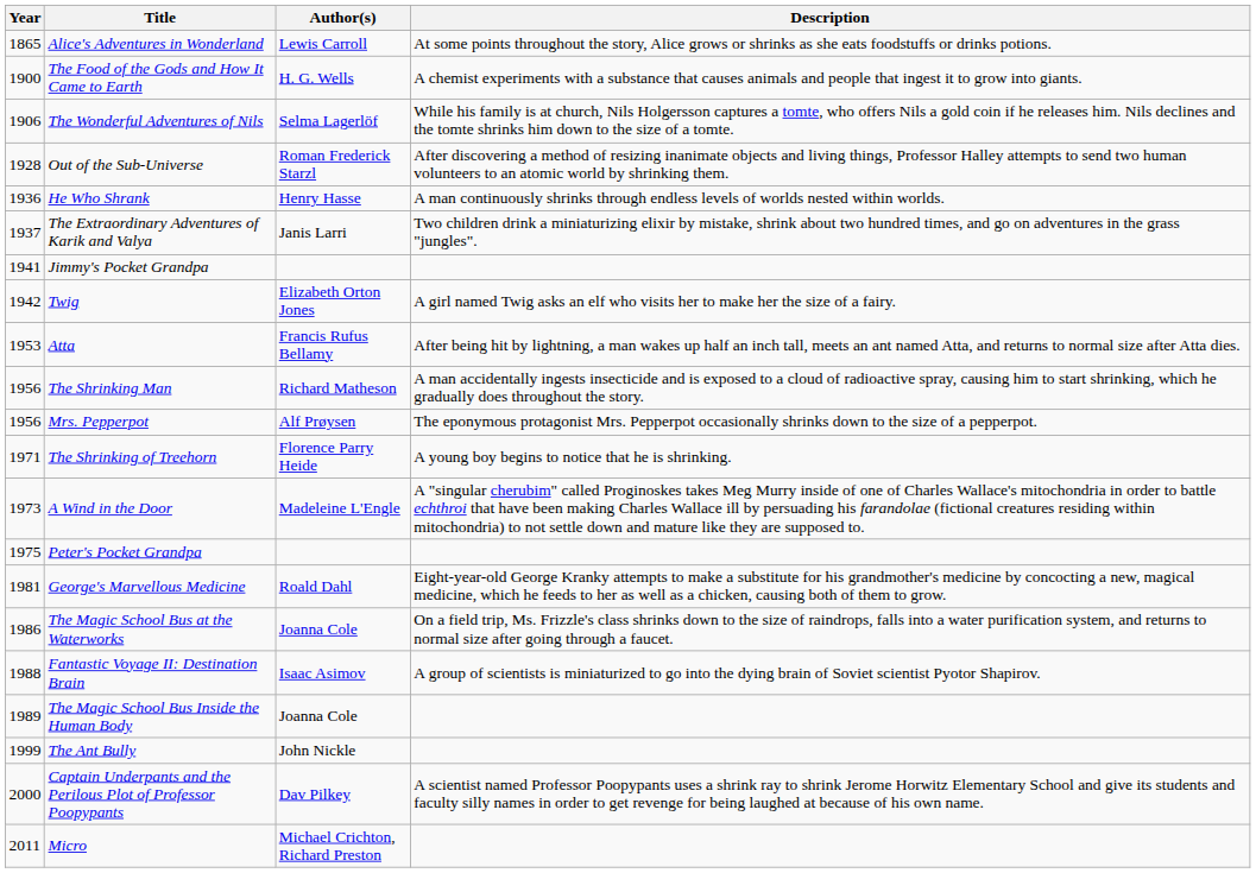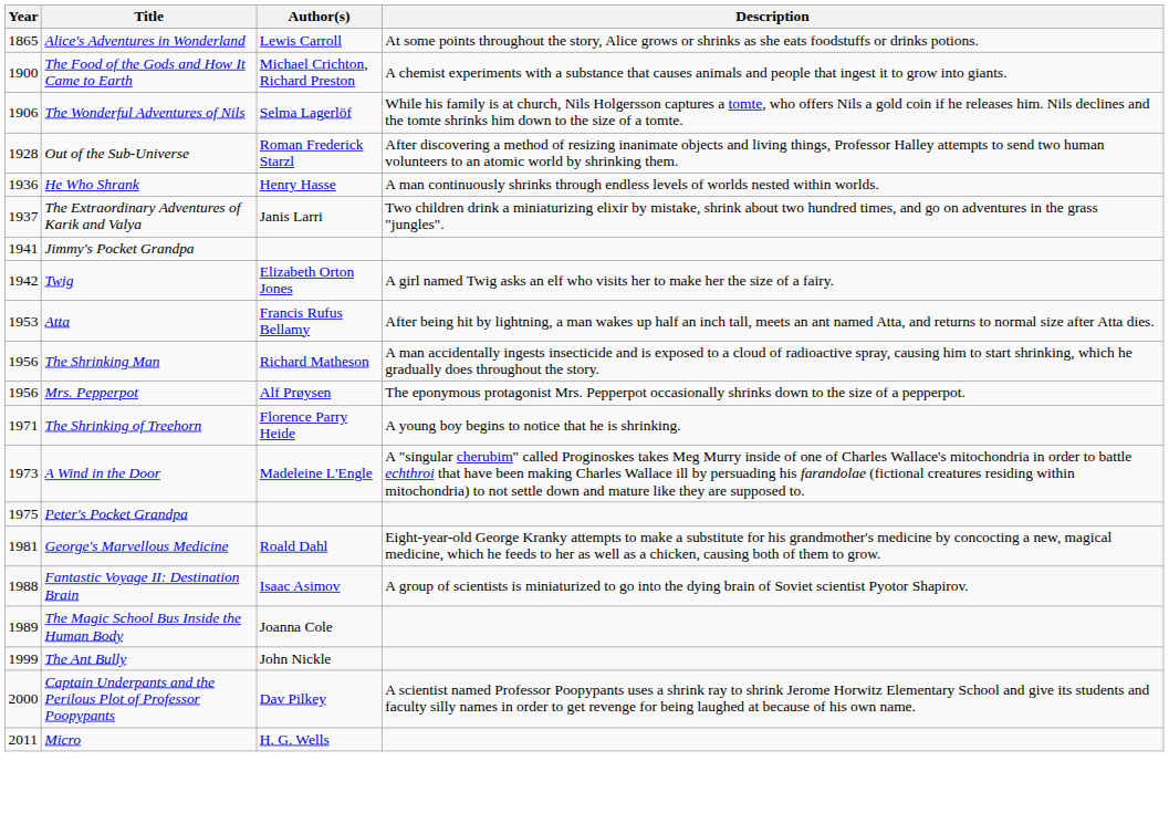The Food of the Gods and How It Came to Earth | Author(s): H. G. Wells -> Michael Crichton, Richard Preston
- row: 1986 | The Magic School Bus at the Waterworks | Joanna Cole | On a field trip, Ms. Frizzle's class shrinks down to the size of raindrops, falls into a water purification system, and returns to normal size after going through a faucet.
Micro | Author(s): Michael Crichton, Richard Preston -> H. G. Wells
